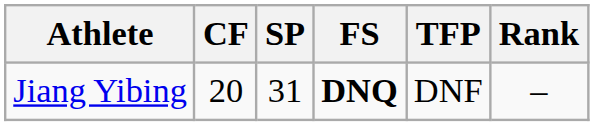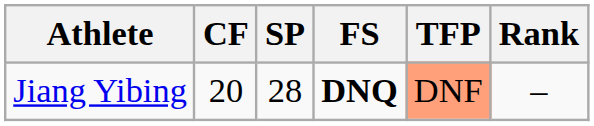Jiang Yibing | SP: 31 -> 28
Jiang Yibing | TFP: no background -> lightsalmon background
